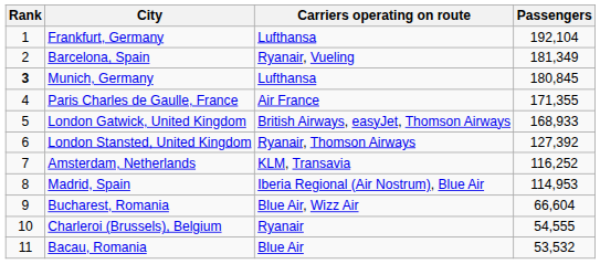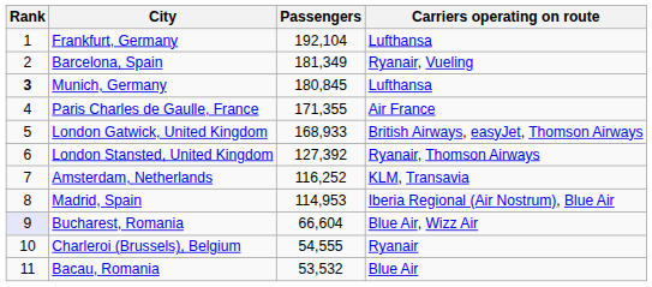columns swapped: Passengers <-> Carriers operating on route
Bucharest, Romania | Rank: no background -> lavender background
